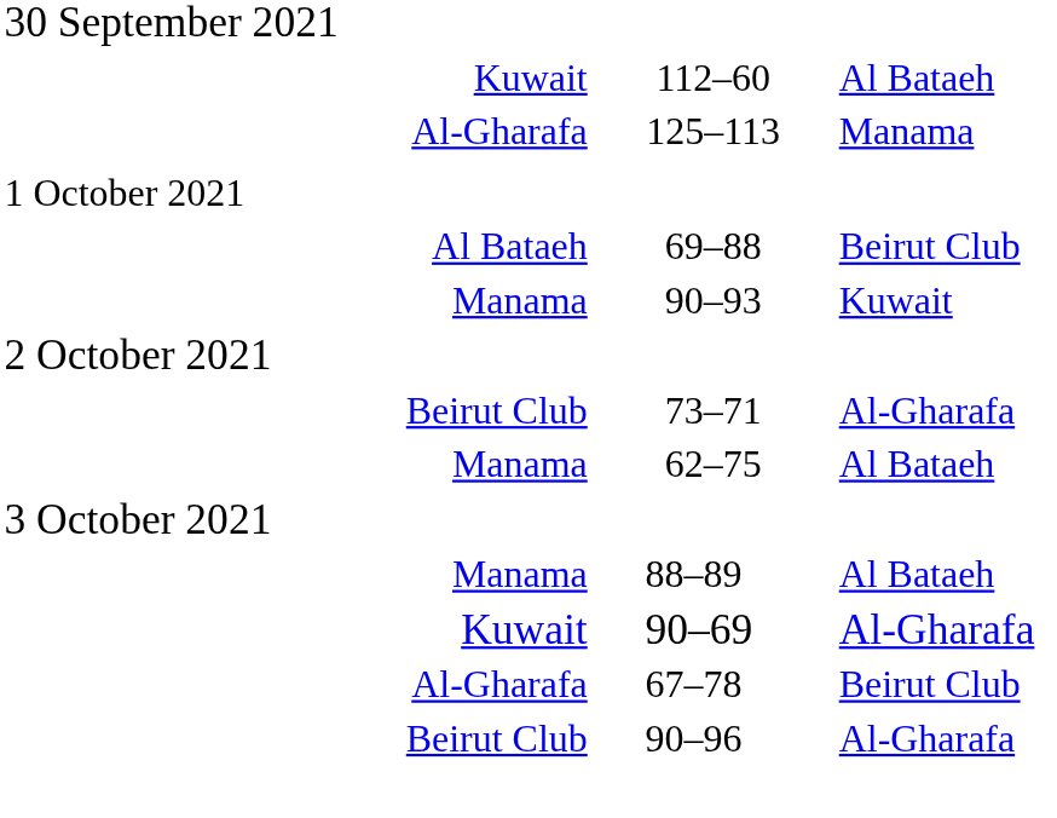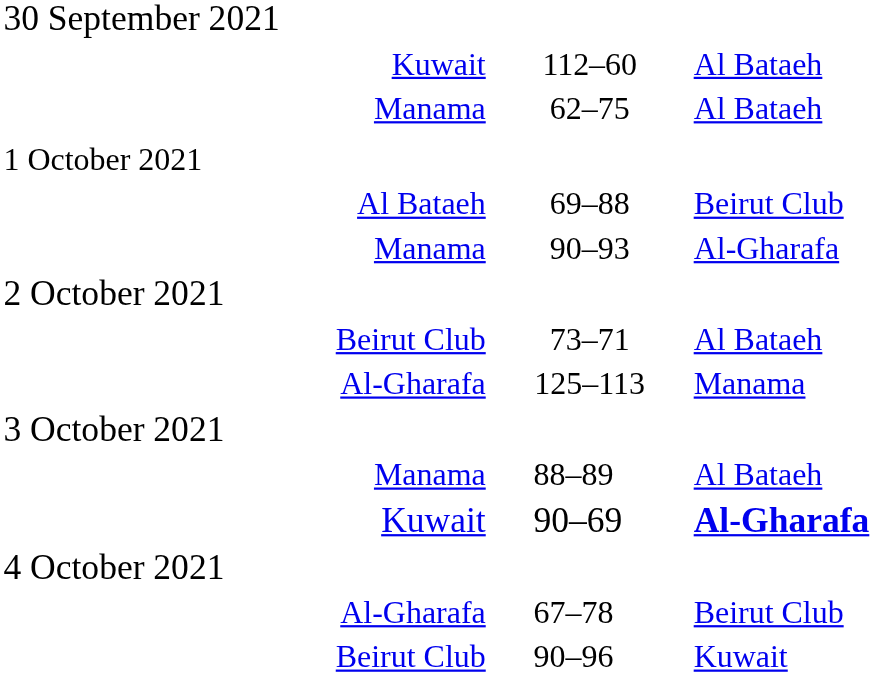rows swapped: Al-Gharafa / 125–113 <-> Manama / 62–75
Manama / 90–93 | column 5: Kuwait -> Al-Gharafa
Beirut Club / 73–71 | column 5: Al-Gharafa -> Al Bataeh
Kuwait / 90–69 | column 5: normal -> bold
+ row: 4 October 2021
Beirut Club / 90–96 | column 5: Al-Gharafa -> Kuwait
